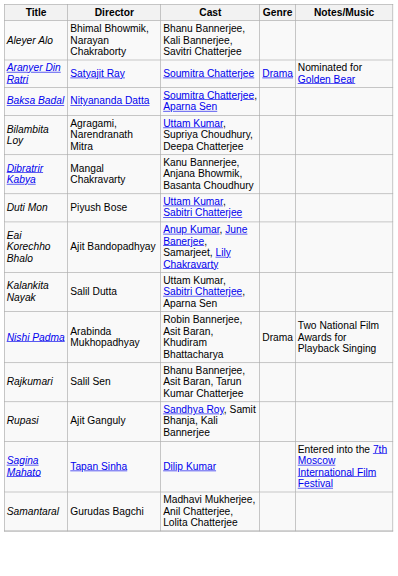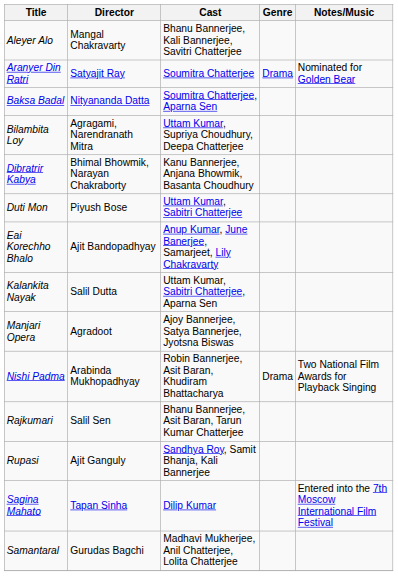Aleyer Alo | Director: Bhimal Bhowmik, Narayan Chakraborty -> Mangal Chakravarty
Dibratrir Kabya | Director: Mangal Chakravarty -> Bhimal Bhowmik, Narayan Chakraborty
+ row: Manjari Opera | Agradoot | Ajoy Bannerjee, Satya Bannerjee, Jyotsna Biswas
